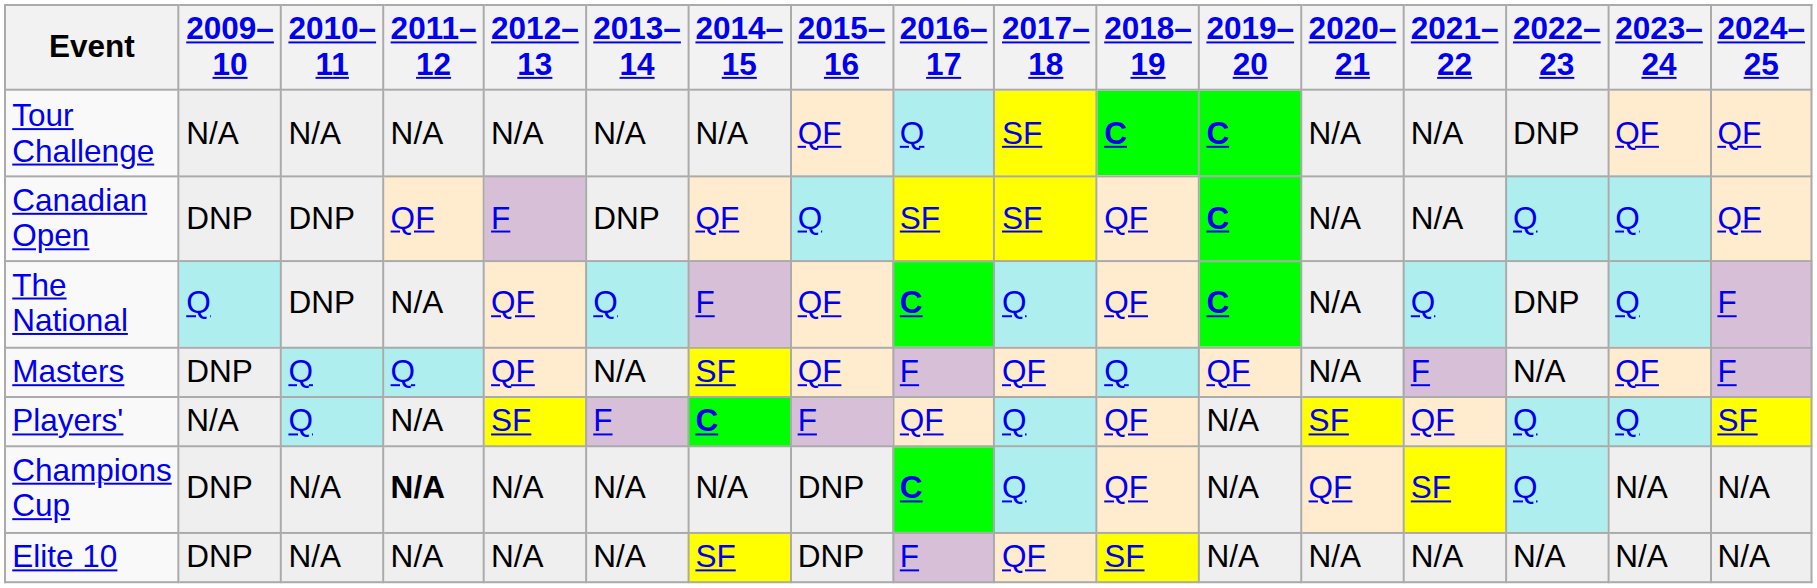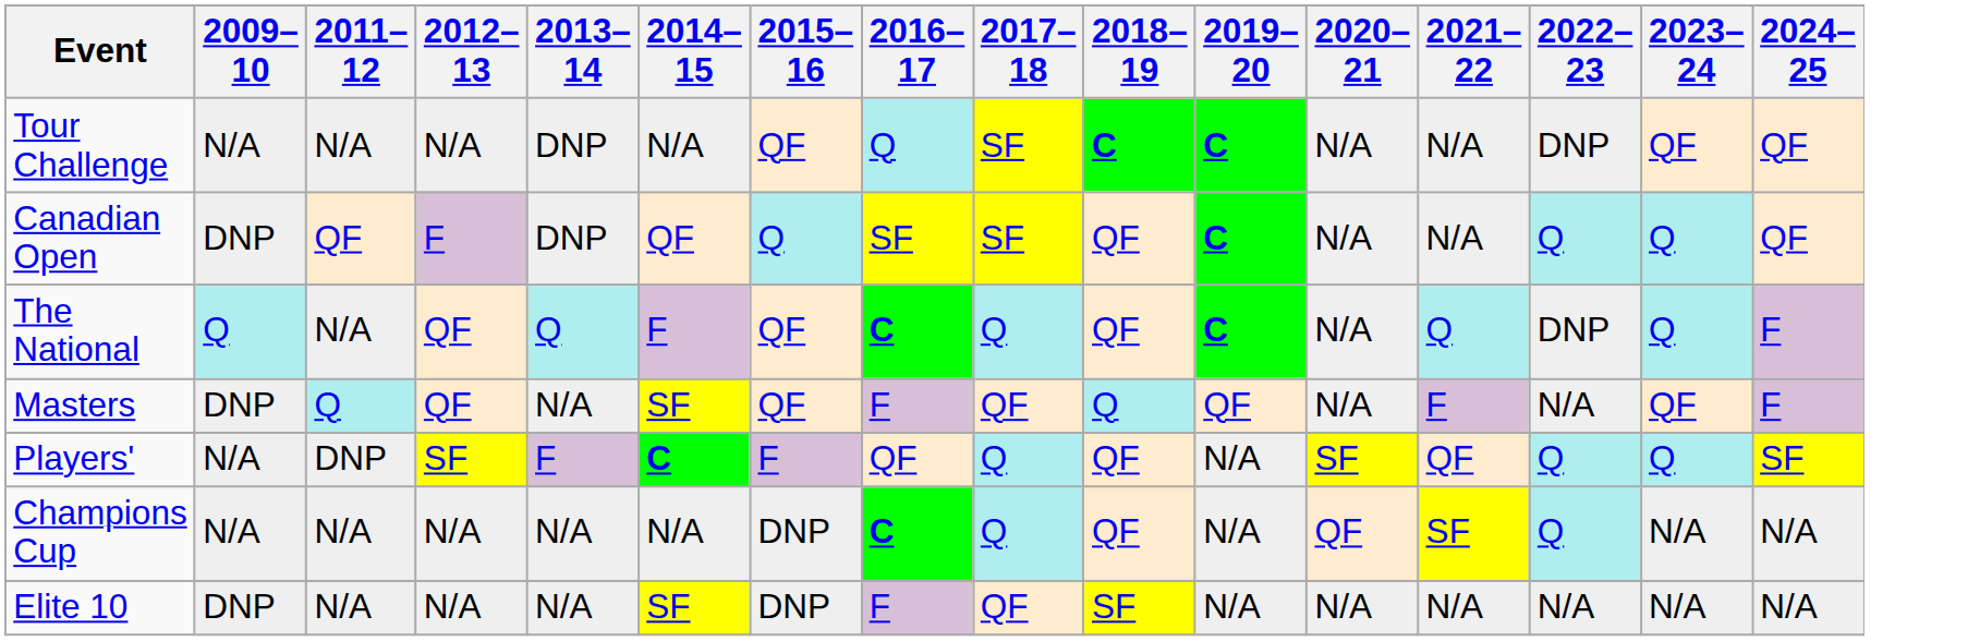- column: 2010–11 | N/A | DNP | DNP | Q | Q | N/A | N/A
Tour Challenge | 2013–14: N/A -> DNP
Players' | 2011–12: N/A -> DNP
Champions Cup | 2009–10: DNP -> N/A
Champions Cup | 2011–12: bold -> normal
